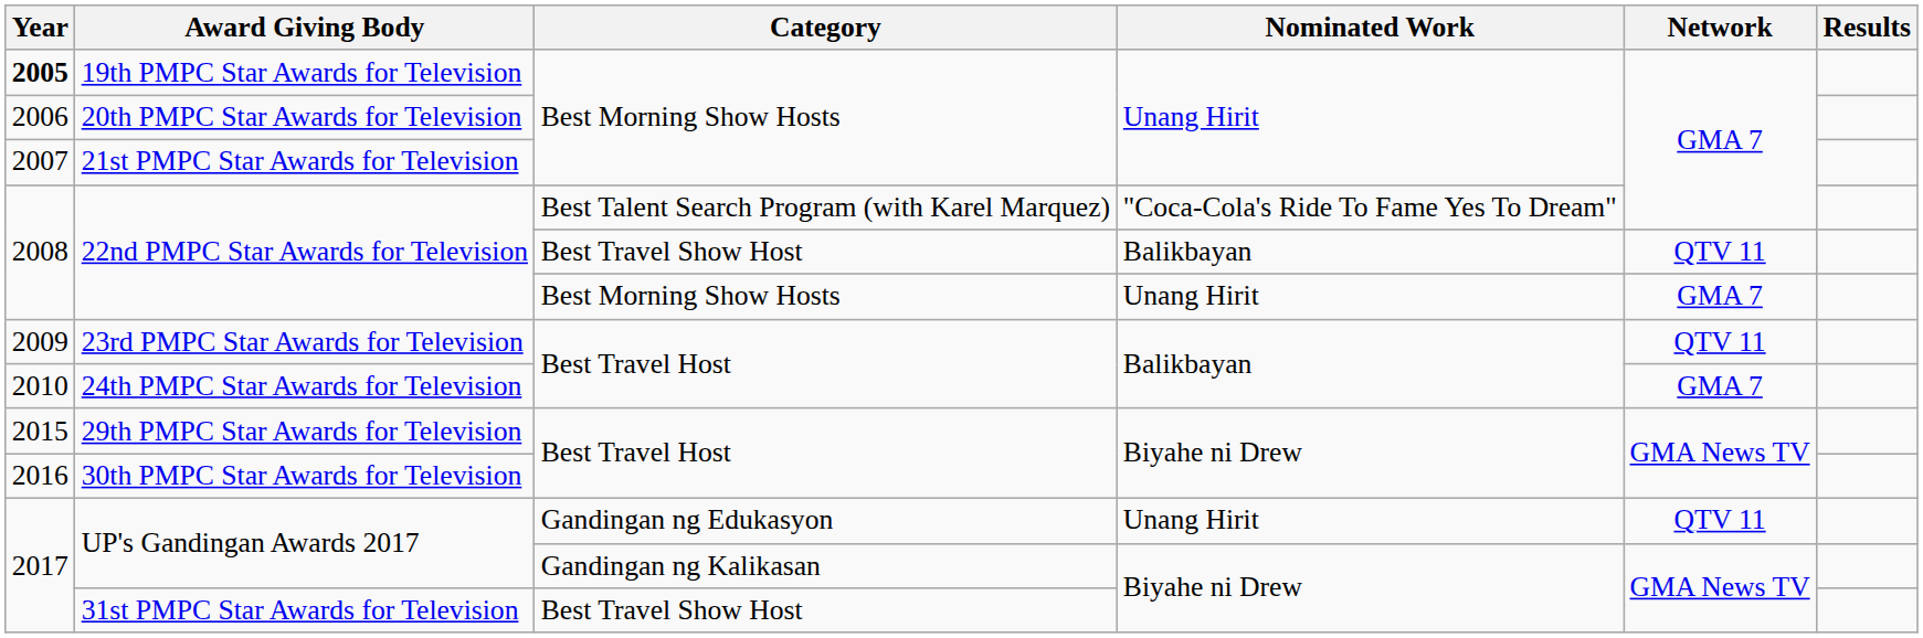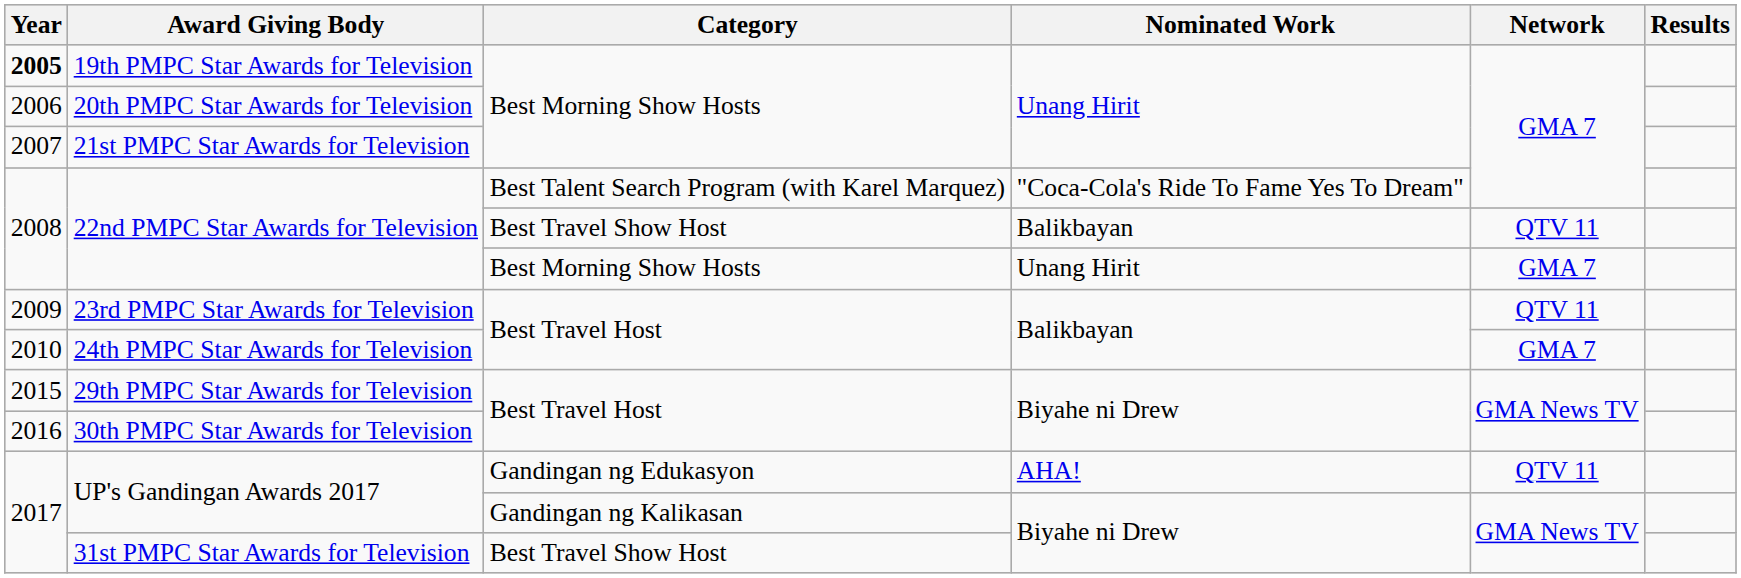UP's Gandingan Awards 2017 / Gandingan ng Edukasyon | Nominated Work: Unang Hirit -> AHA!
